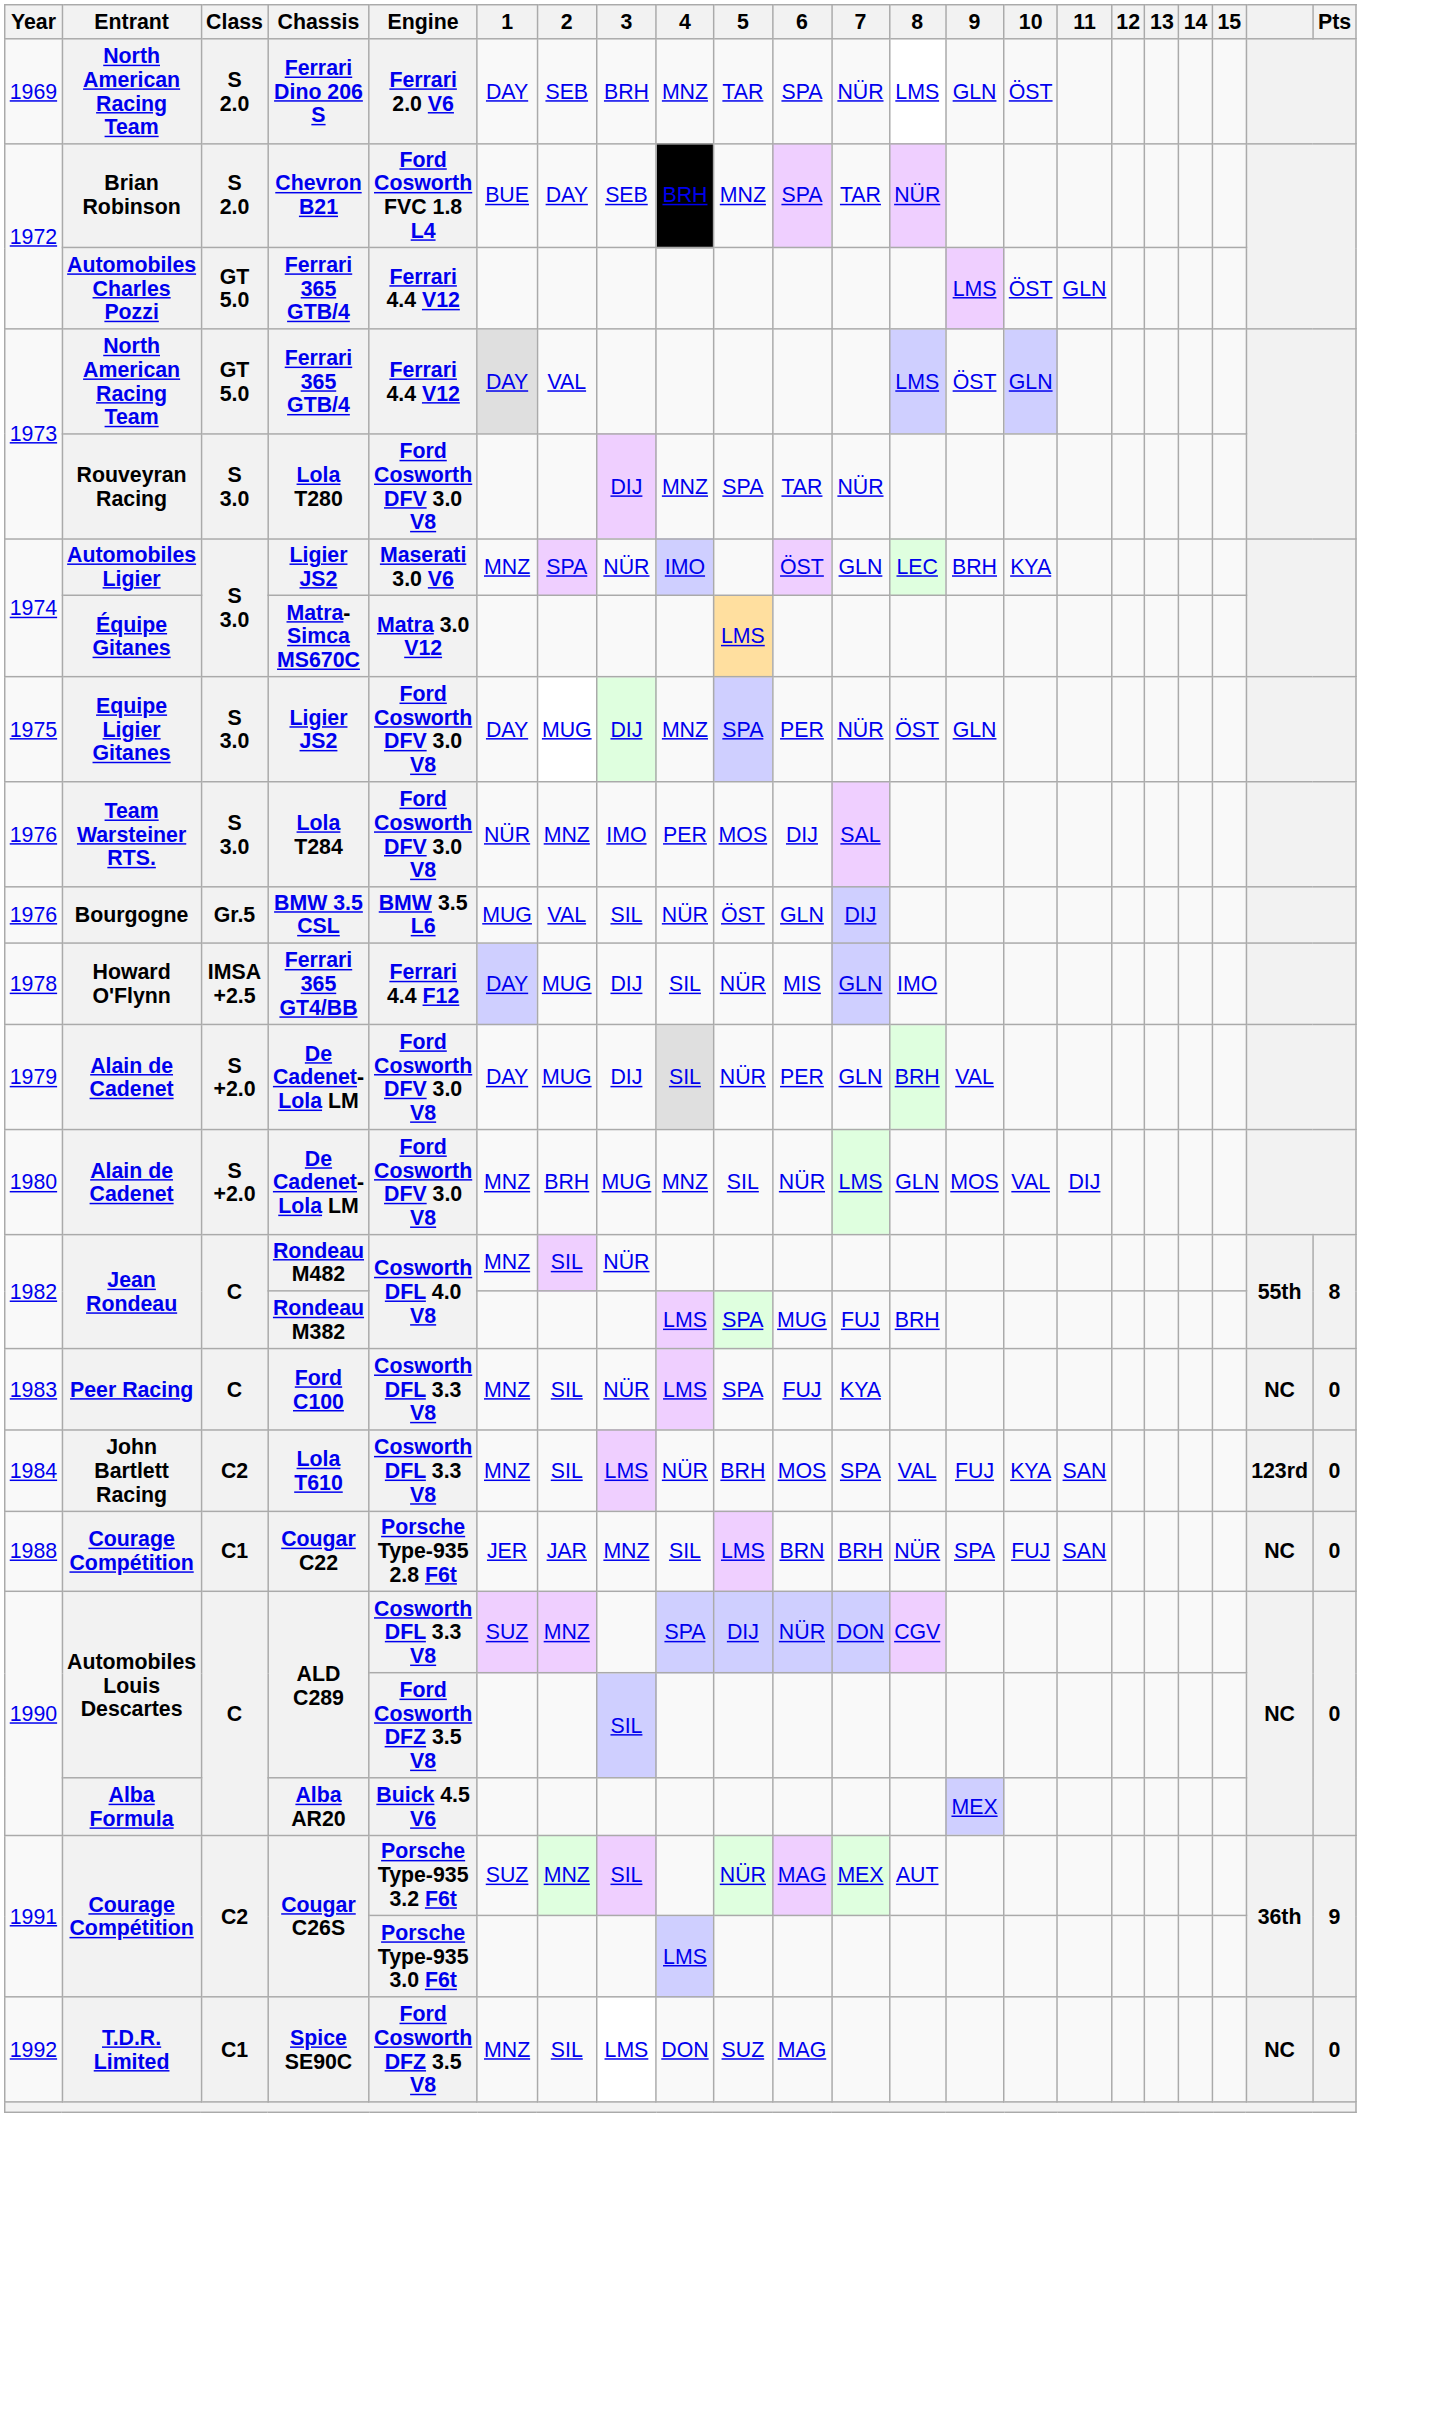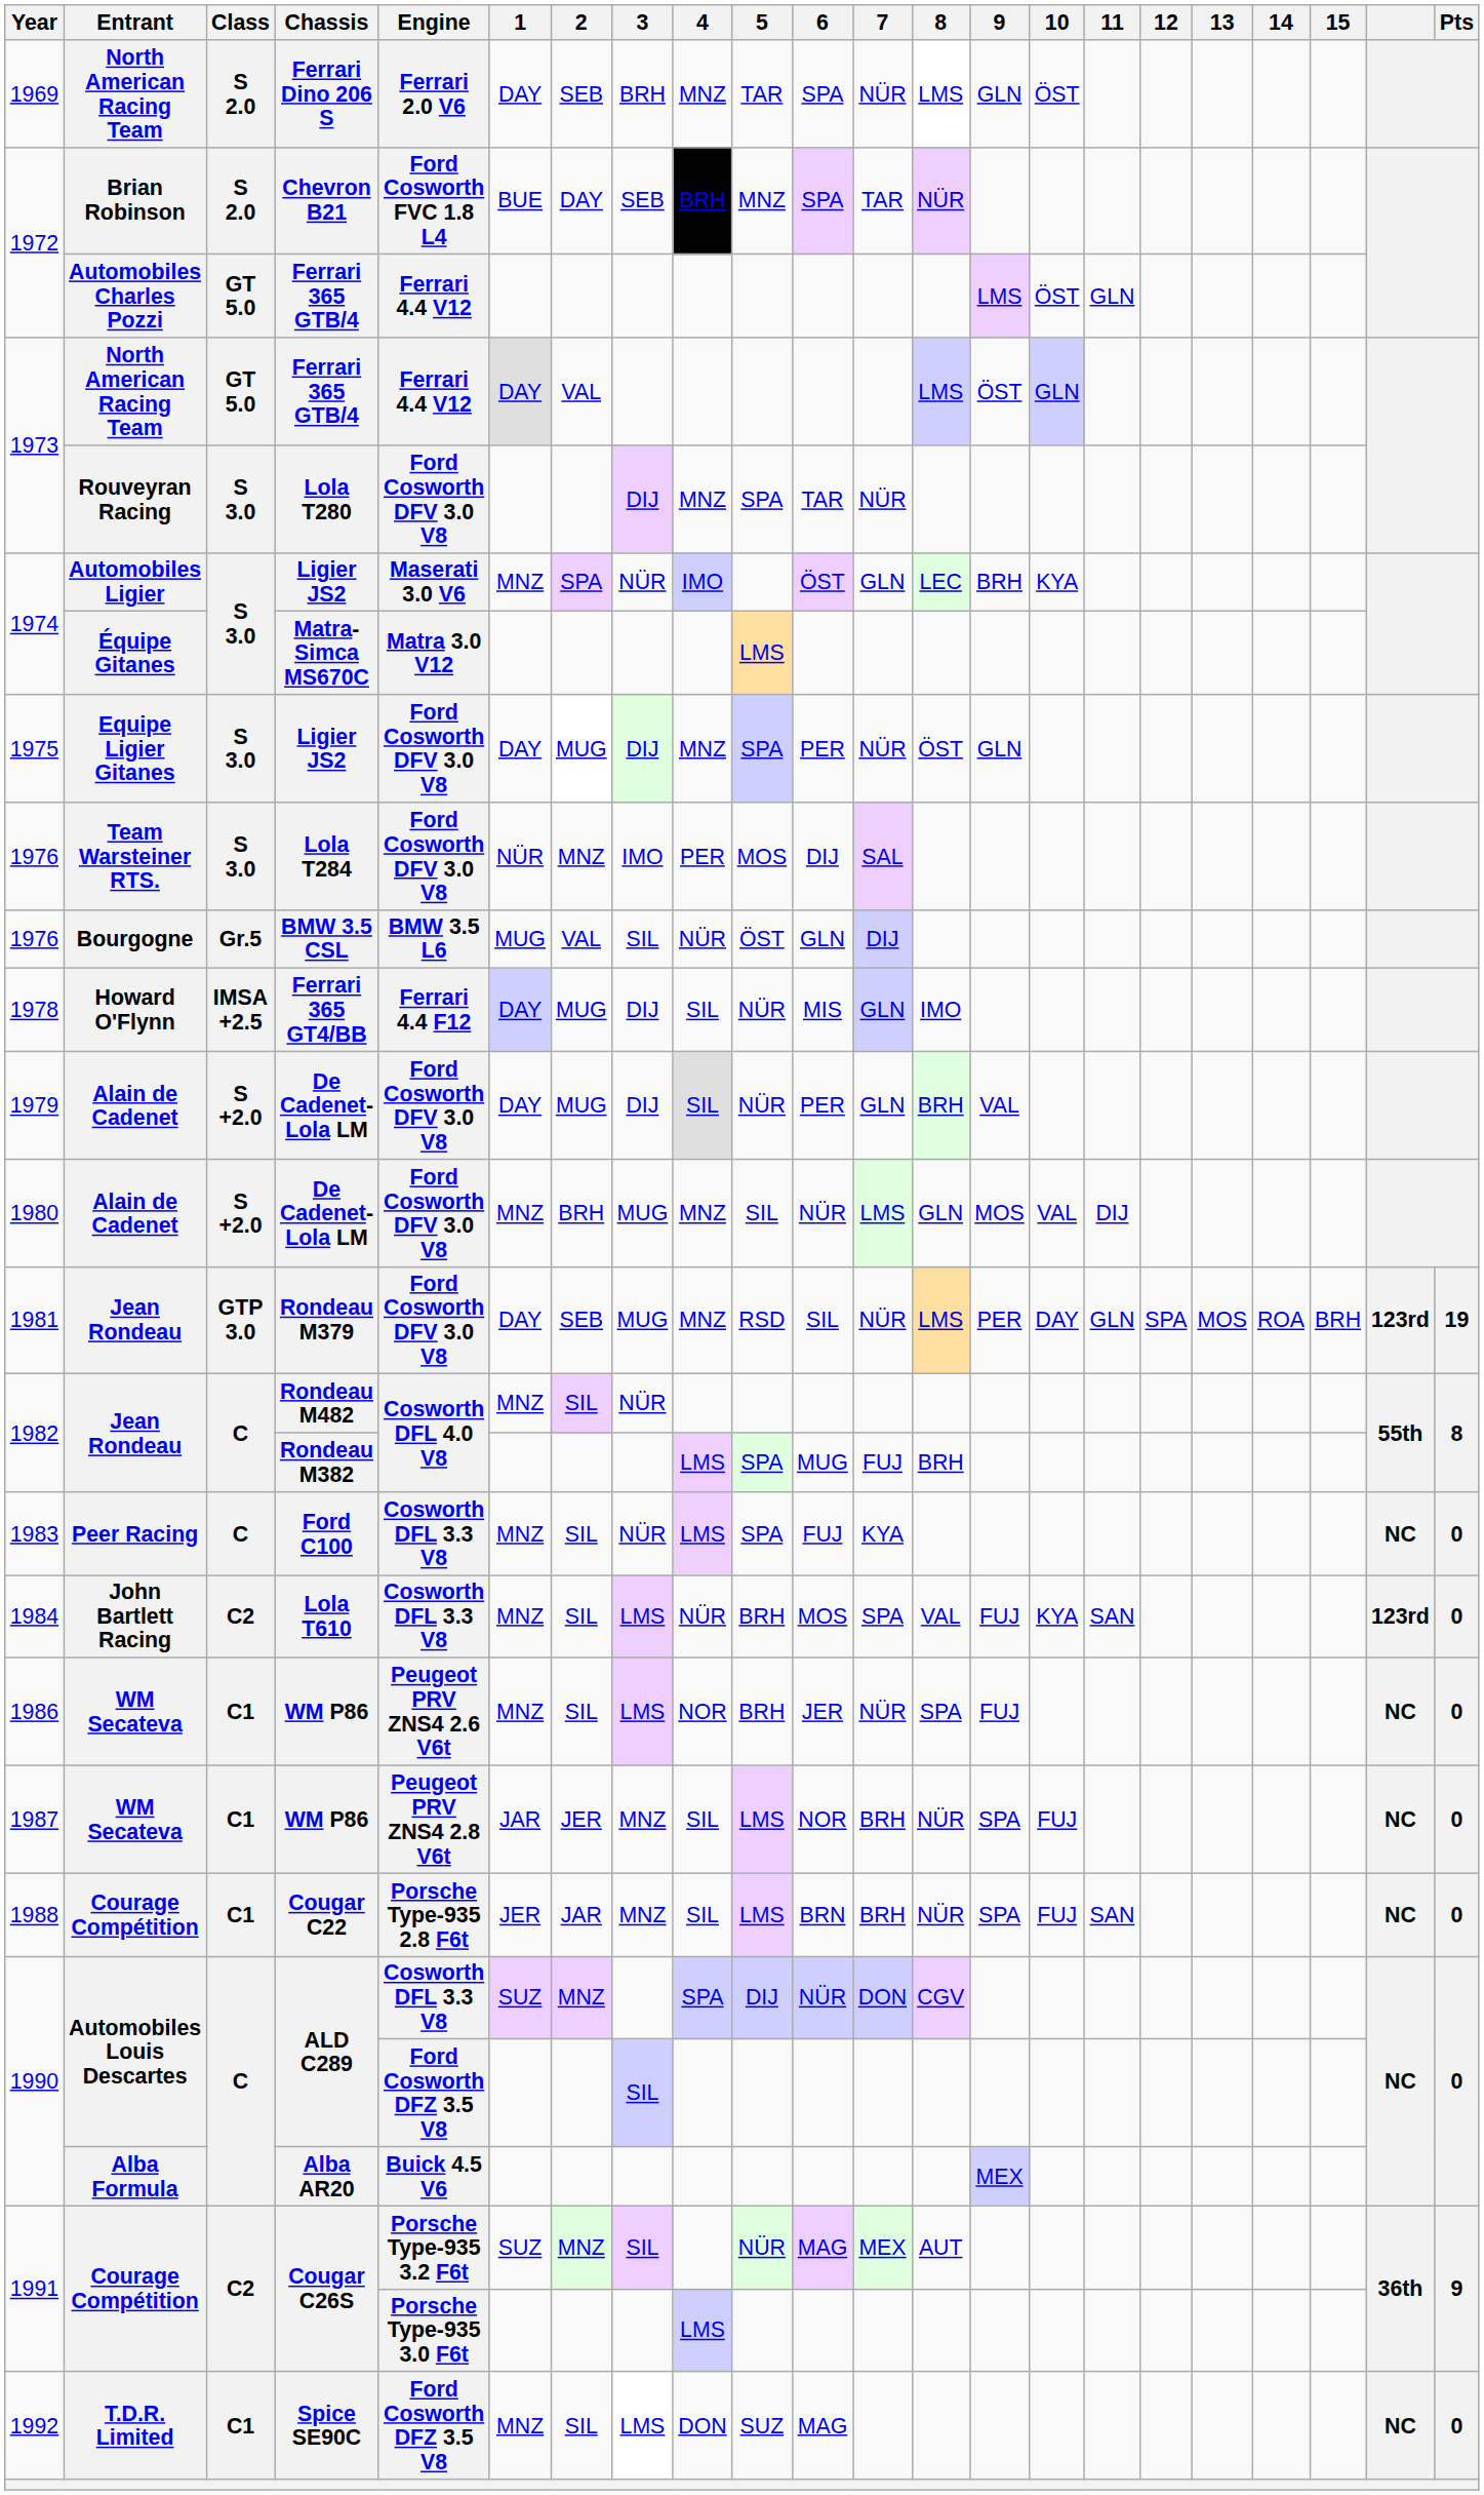+ row: 1981 | Jean Rondeau | GTP 3.0 | Rondeau M379 | Ford Cosworth DFV 3.0 V8 | DAY | SEB | MUG | MNZ | RSD | SIL | NÜR | LMS | PER | DAY | GLN | SPA | MOS | ROA | BRH | 123rd | 19
+ row: 1986 | WM Secateva | C1 | WM P86 | Peugeot PRV ZNS4 2.6 V6t | MNZ | SIL | LMS | NOR | BRH | JER | NÜR | SPA | FUJ | NC | 0
+ row: 1987 | WM Secateva | C1 | WM P86 | Peugeot PRV ZNS4 2.8 V6t | JAR | JER | MNZ | SIL | LMS | NOR | BRH | NÜR | SPA | FUJ | NC | 0
